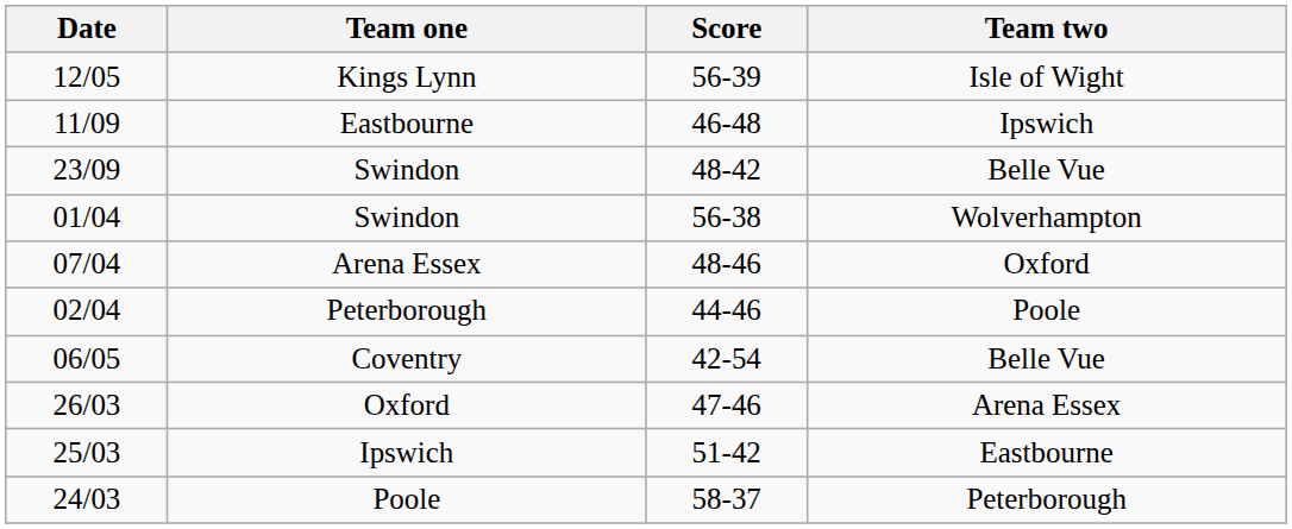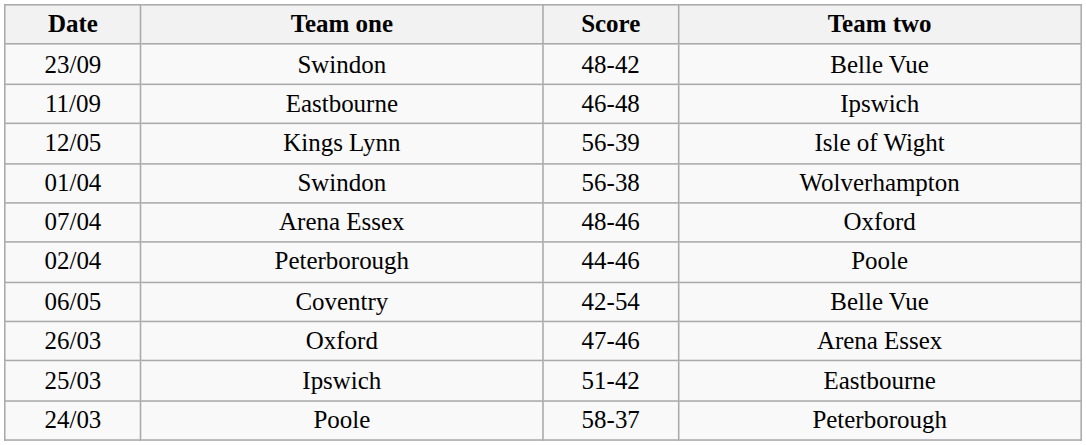rows swapped: Swindon / Belle Vue <-> Kings Lynn
